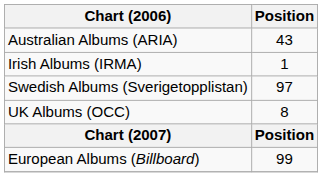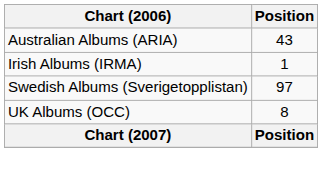- row: European Albums (Billboard) | 99
